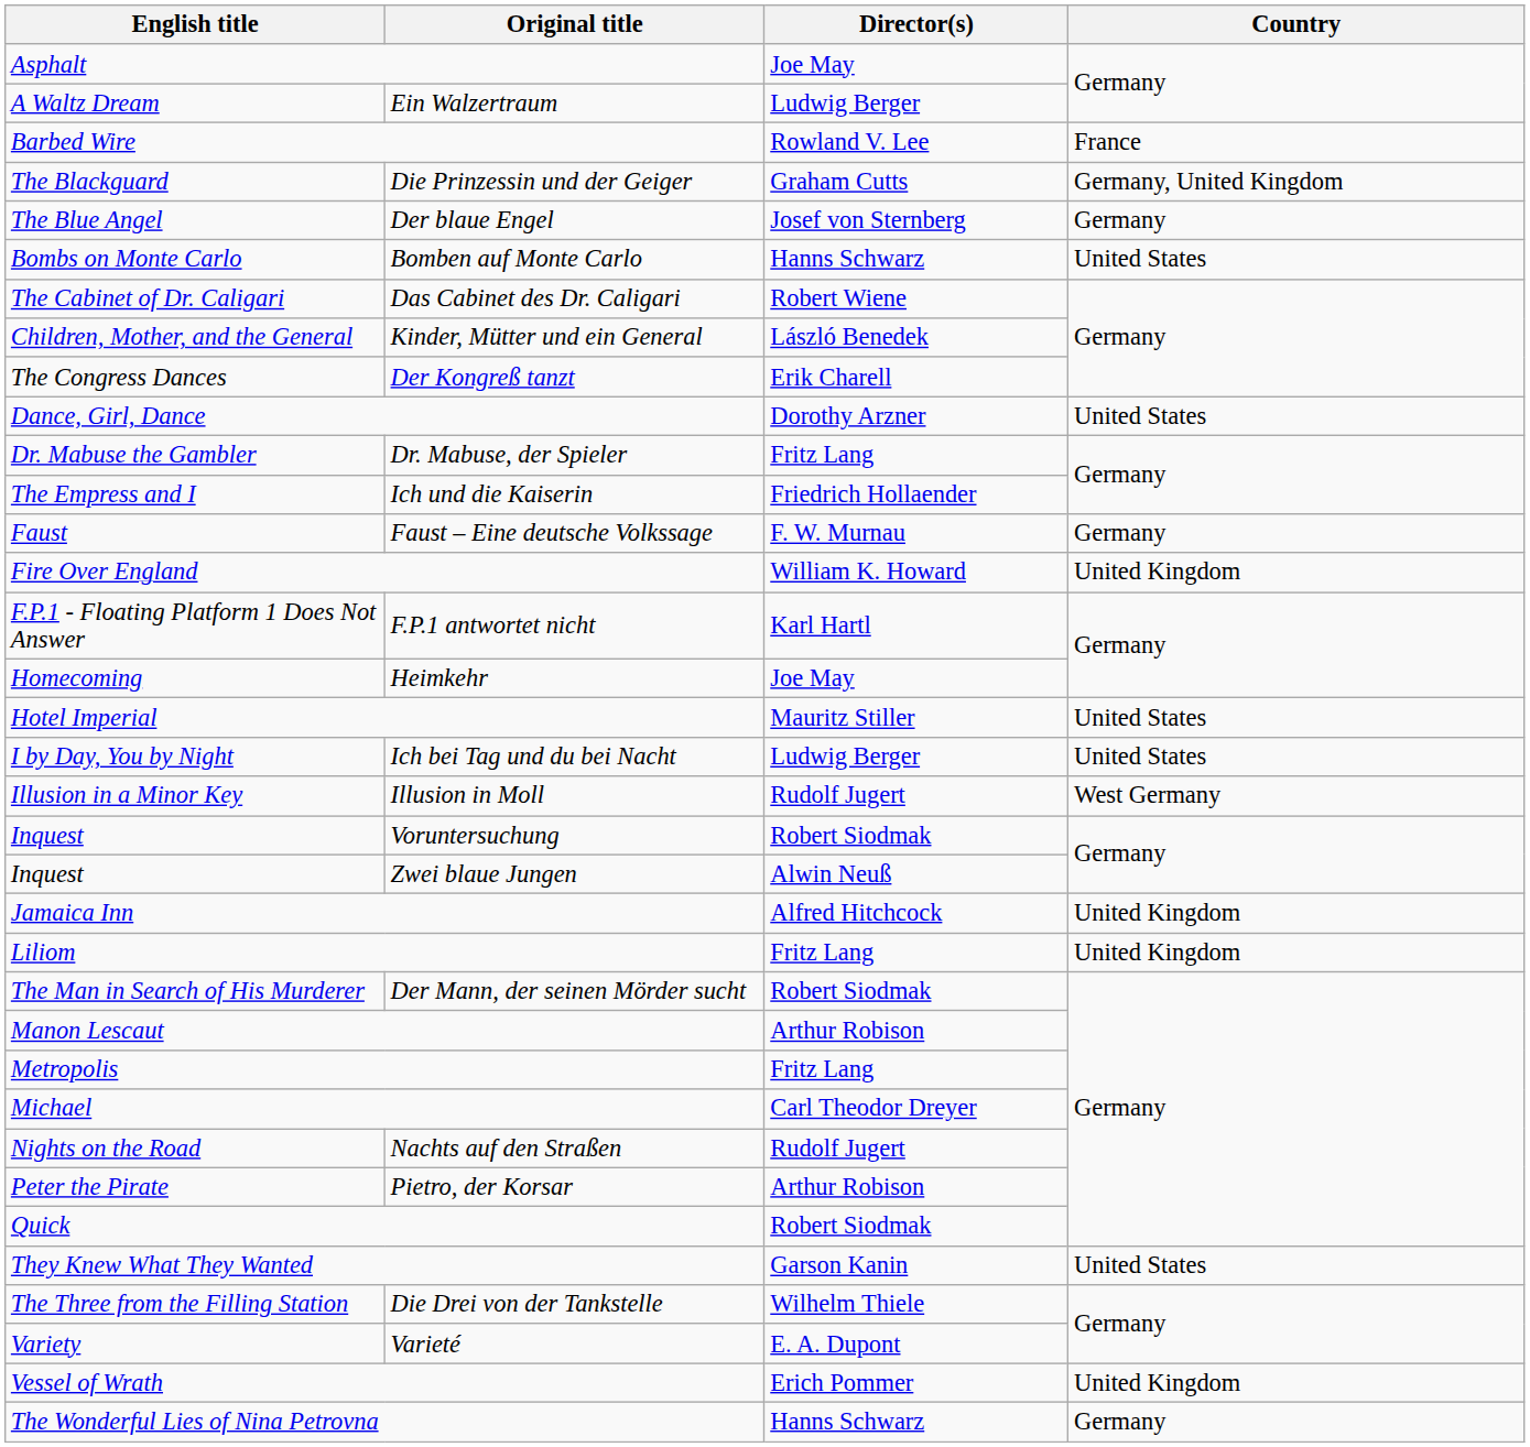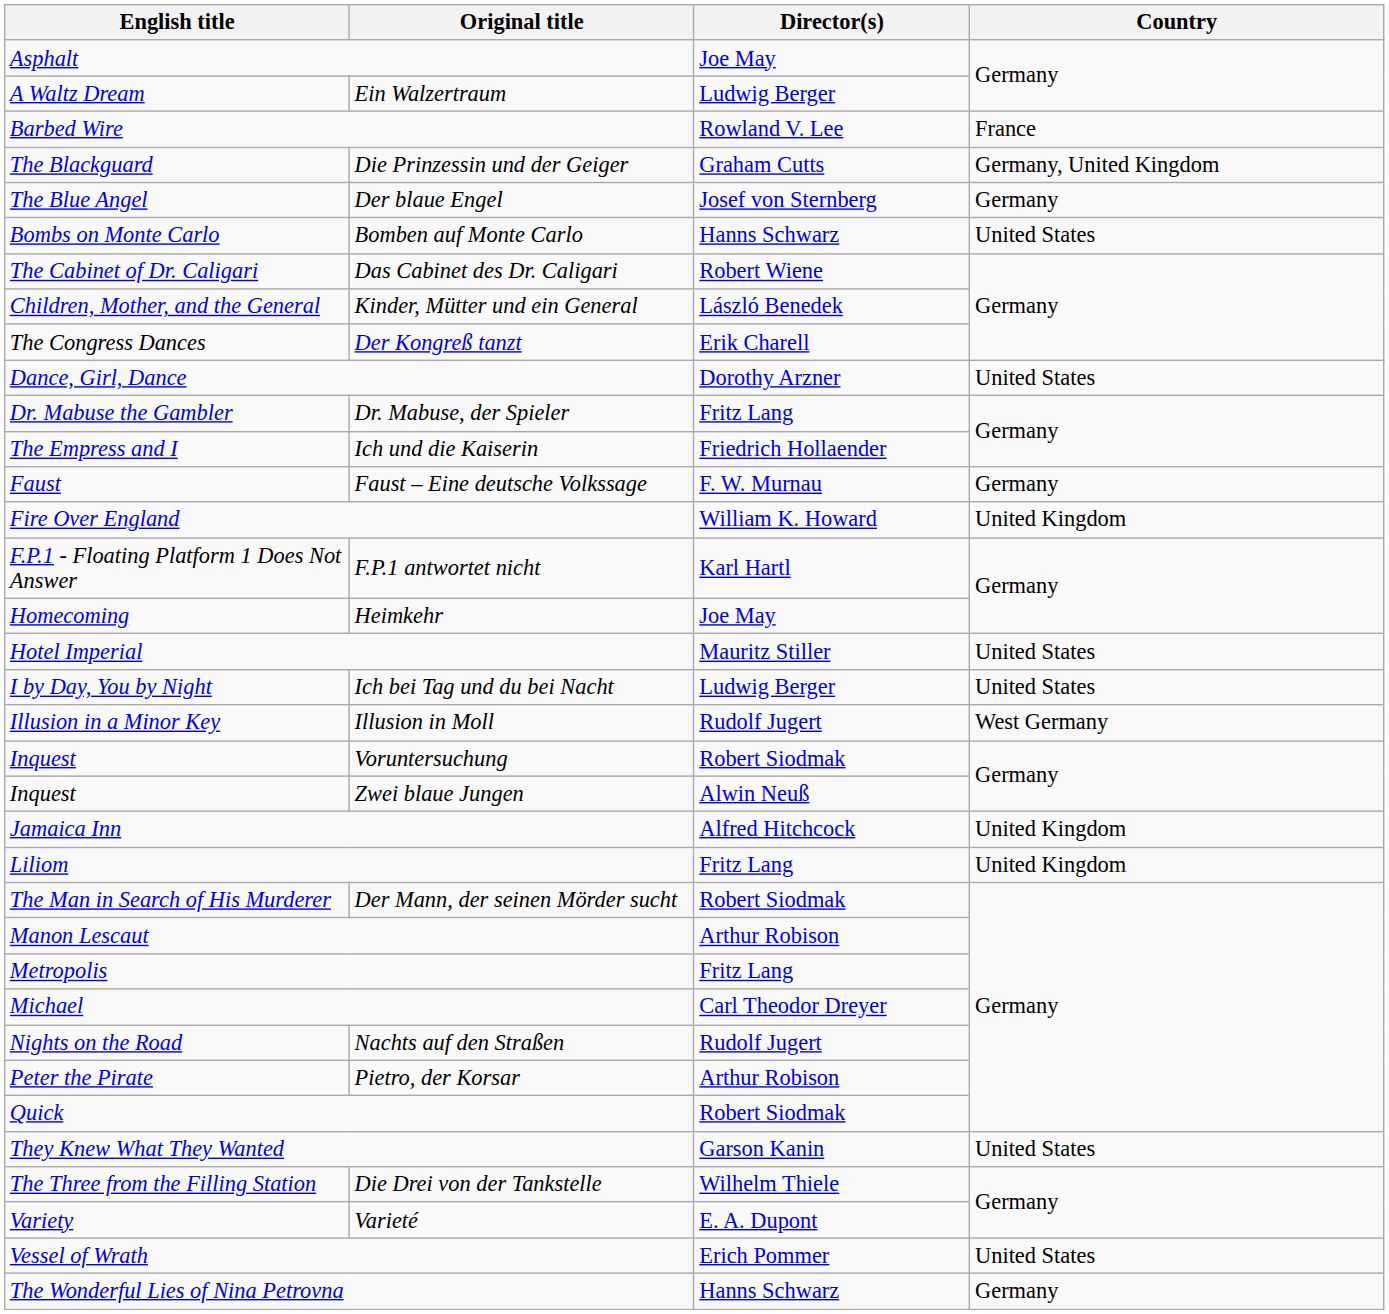Vessel of Wrath | Country: United Kingdom -> United States
